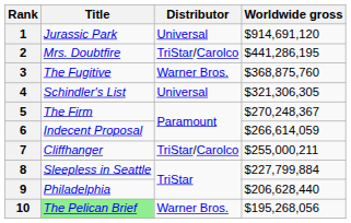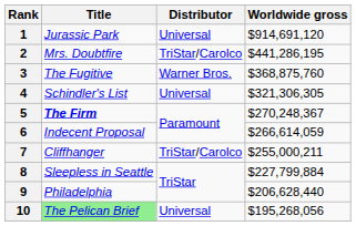5 | Title: normal -> bold
10 | Distributor: Warner Bros. -> Universal
